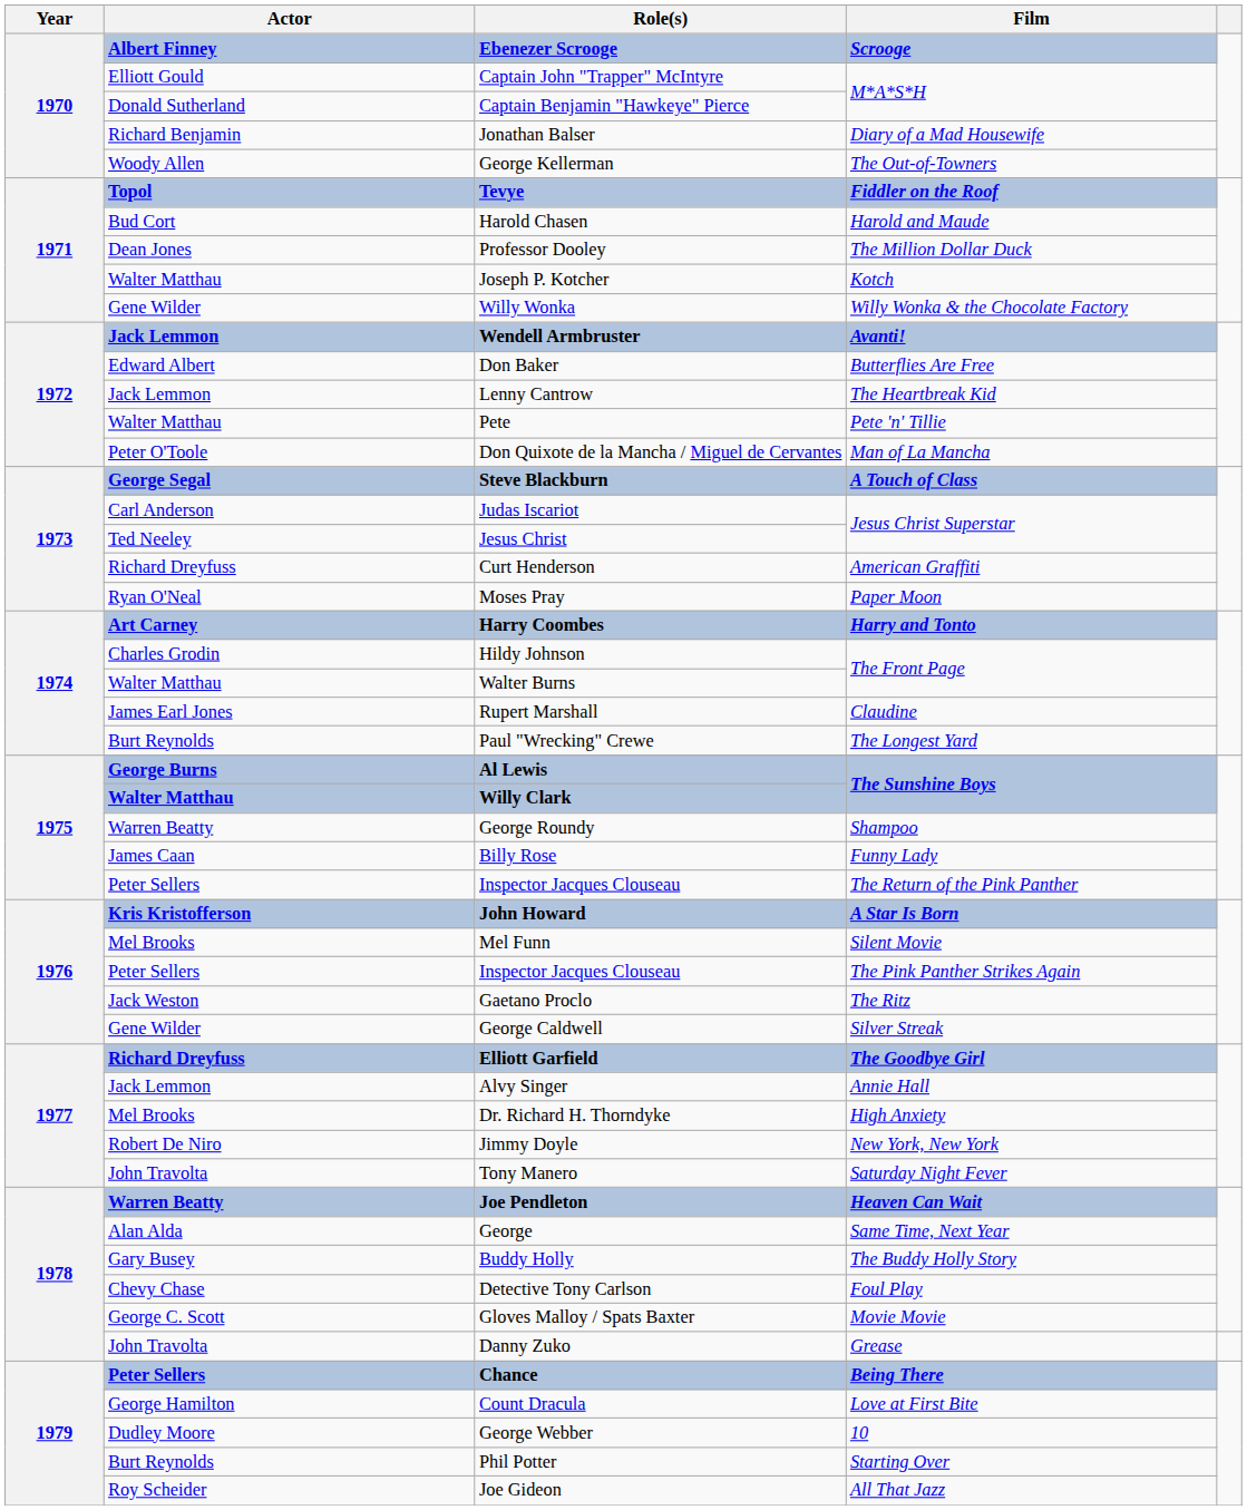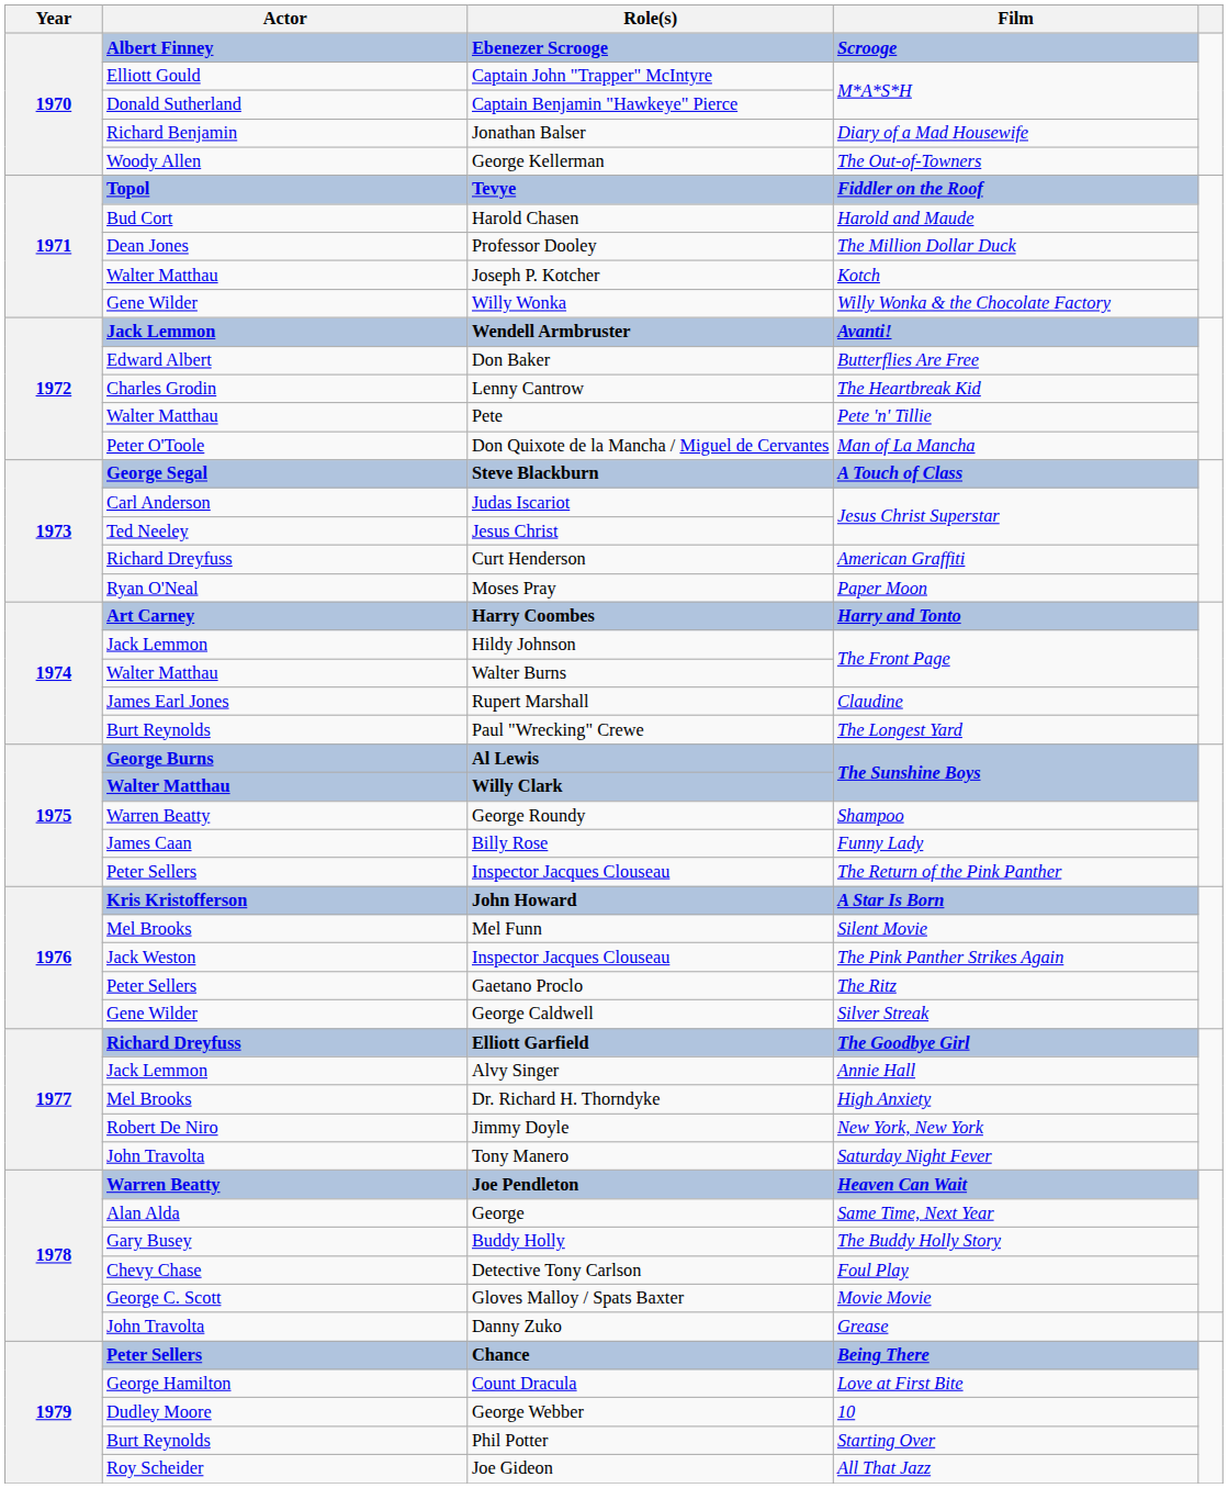Lenny Cantrow | Actor: Jack Lemmon -> Charles Grodin
Hildy Johnson | Actor: Charles Grodin -> Jack Lemmon
Inspector Jacques Clouseau / The Pink Panther Strikes Again | Actor: Peter Sellers -> Jack Weston
Gaetano Proclo | Actor: Jack Weston -> Peter Sellers
